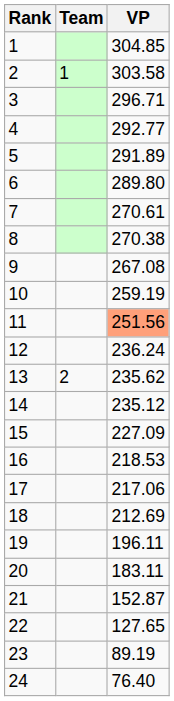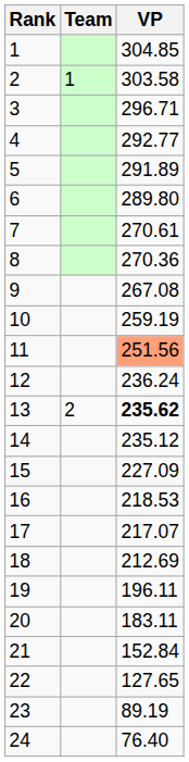8 | VP: 270.38 -> 270.36
13 | VP: normal -> bold
17 | VP: 217.06 -> 217.07
21 | VP: 152.87 -> 152.84
